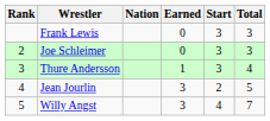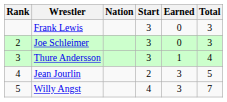columns swapped: Start <-> Earned
